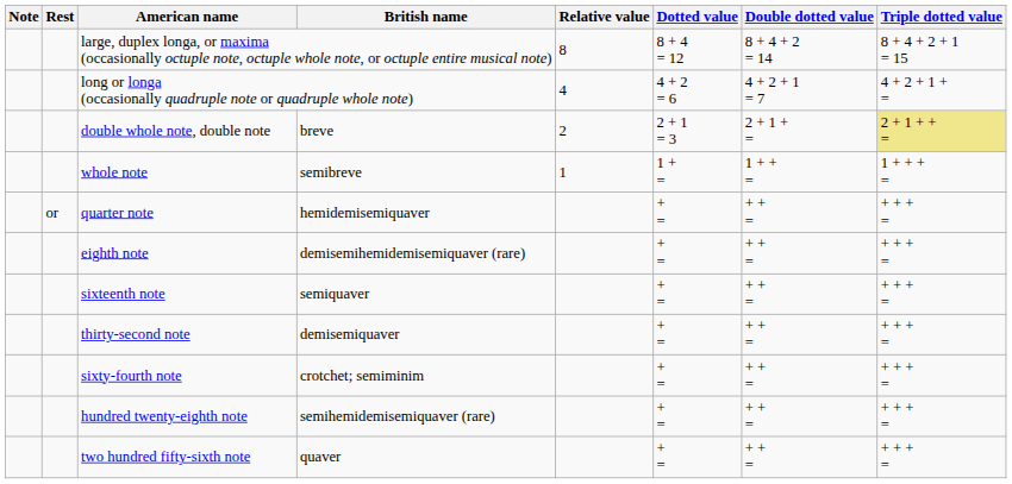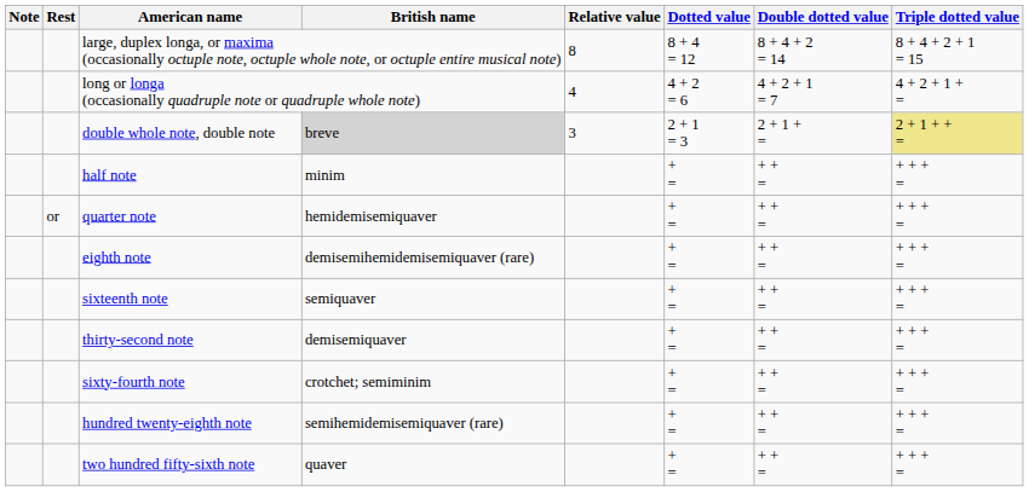double whole note, double note | British name: no background -> lightgrey background
double whole note, double note | Relative value: 2 -> 3
- row: whole note | semibreve | 1 | 1 + = | 1 + + = | 1 + + + =
+ row: half note | minim | + = | + + = | + + + =
